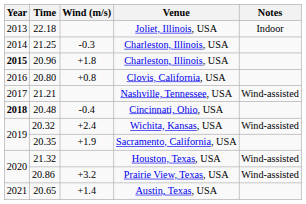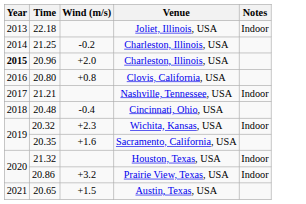21.25 / Charleston, Illinois, USA | Wind (m/s): -0.3 -> -0.2
20.96 / Charleston, Illinois, USA | Wind (m/s): +1.8 -> +2.0
Nashville, Tennessee, USA | Notes: Wind-assisted -> Indoor
Cincinnati, Ohio, USA | Year: bold -> normal
Wichita, Kansas, USA | Wind (m/s): +2.4 -> +2.3
Wichita, Kansas, USA | Notes: Wind-assisted -> Indoor
Sacramento, California, USA | Wind (m/s): +1.9 -> +1.6
Houston, Texas, USA | Notes: Wind-assisted -> Indoor
Prairie View, Texas, USA | Notes: Wind-assisted -> Indoor
Austin, Texas, USA | Wind (m/s): +1.4 -> +1.5
